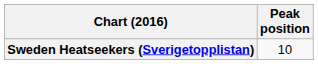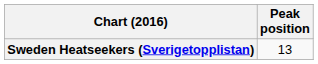Sweden Heatseekers (Sverigetopplistan) | Peak position: 10 -> 13
